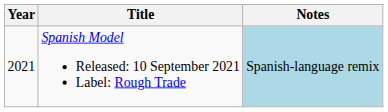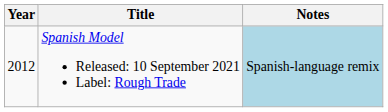Spanish Model Released: 10 September 2021 Label: Rough Trade | Year: 2021 -> 2012
